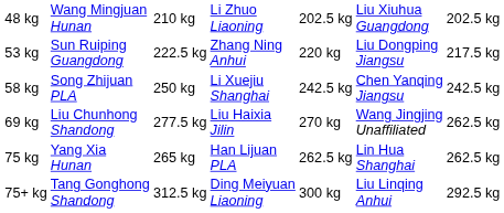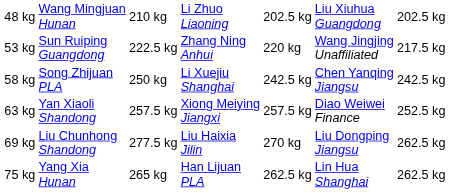53 kg | column 6: Liu Dongping Jiangsu -> Wang Jingjing Unaffiliated
+ row: 63 kg | Yan Xiaoli Shandong | 257.5 kg | Xiong Meiying Jiangxi | 257.5 kg | Diao Weiwei Finance | 252.5 kg
69 kg | column 6: Wang Jingjing Unaffiliated -> Liu Dongping Jiangsu
- row: 75+ kg | Tang Gonghong Shandong | 312.5 kg | Ding Meiyuan Liaoning | 300 kg | Liu Linqing Anhui | 292.5 kg
